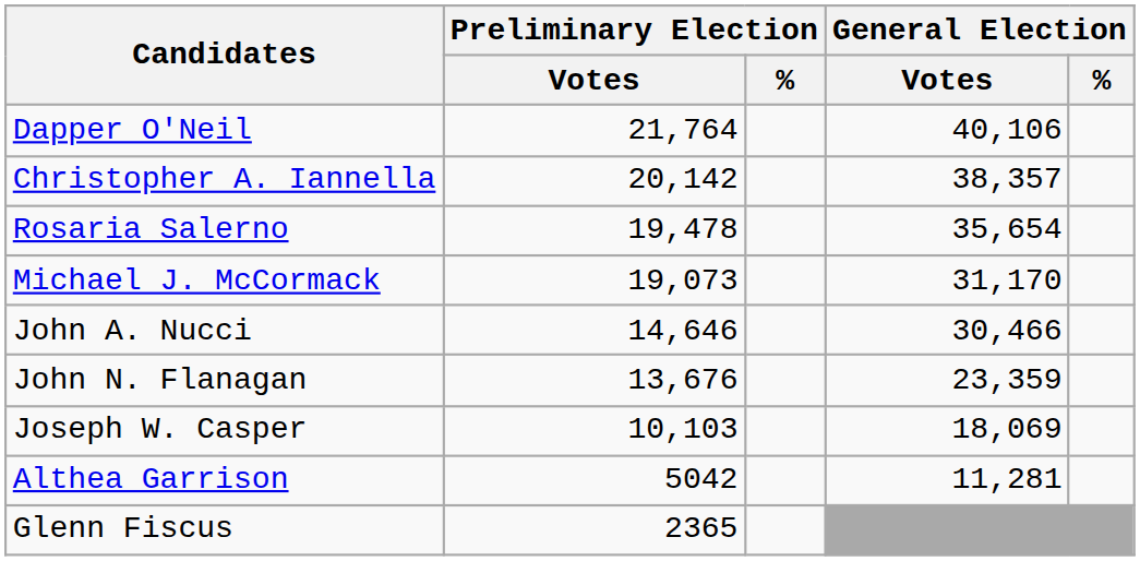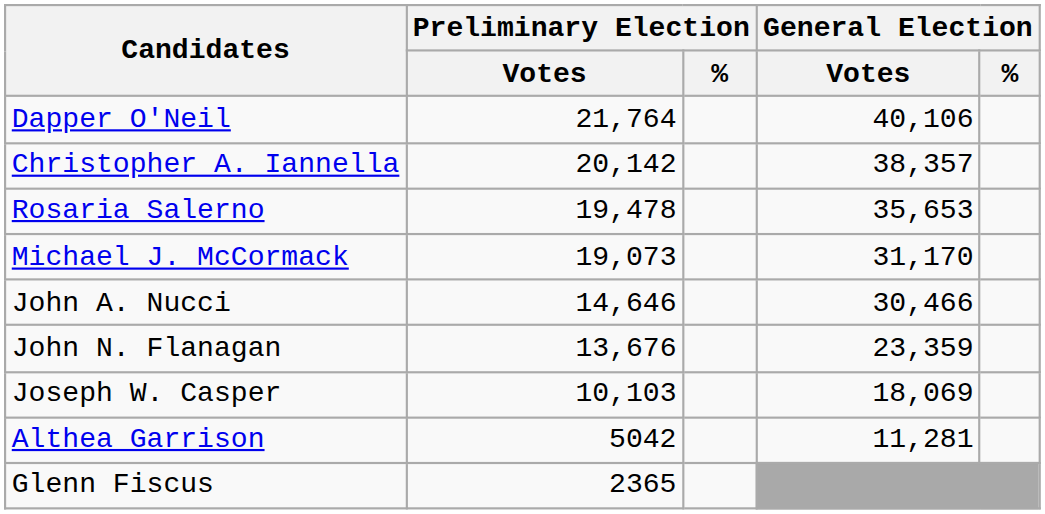Rosaria Salerno | General Election / Votes: 35,654 -> 35,653
